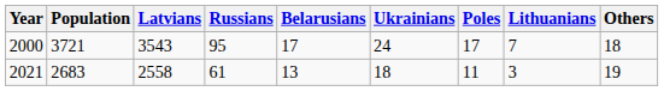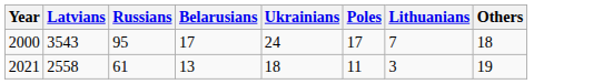- column: Population | 3721 | 2683
